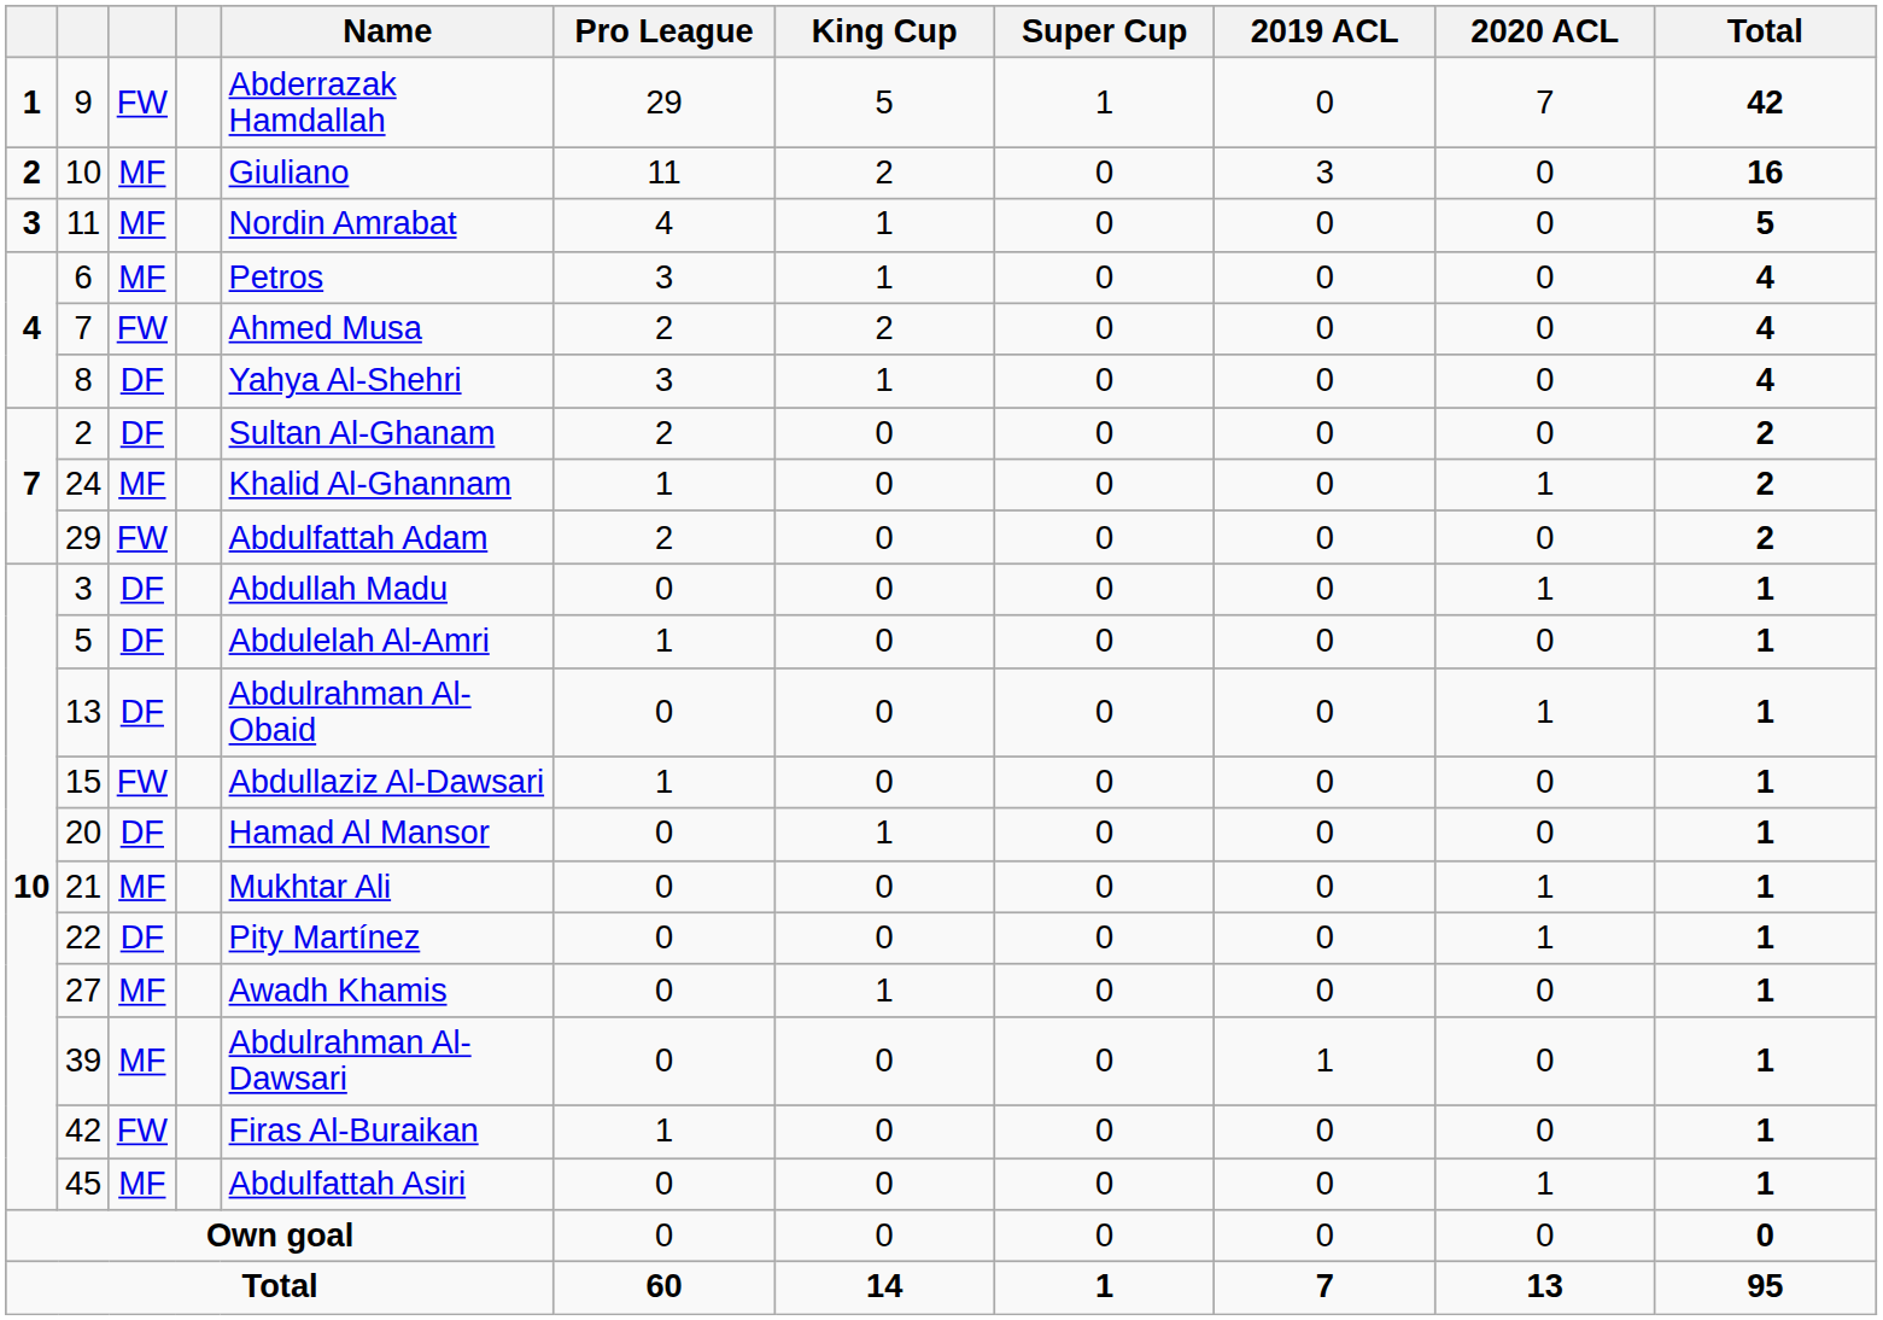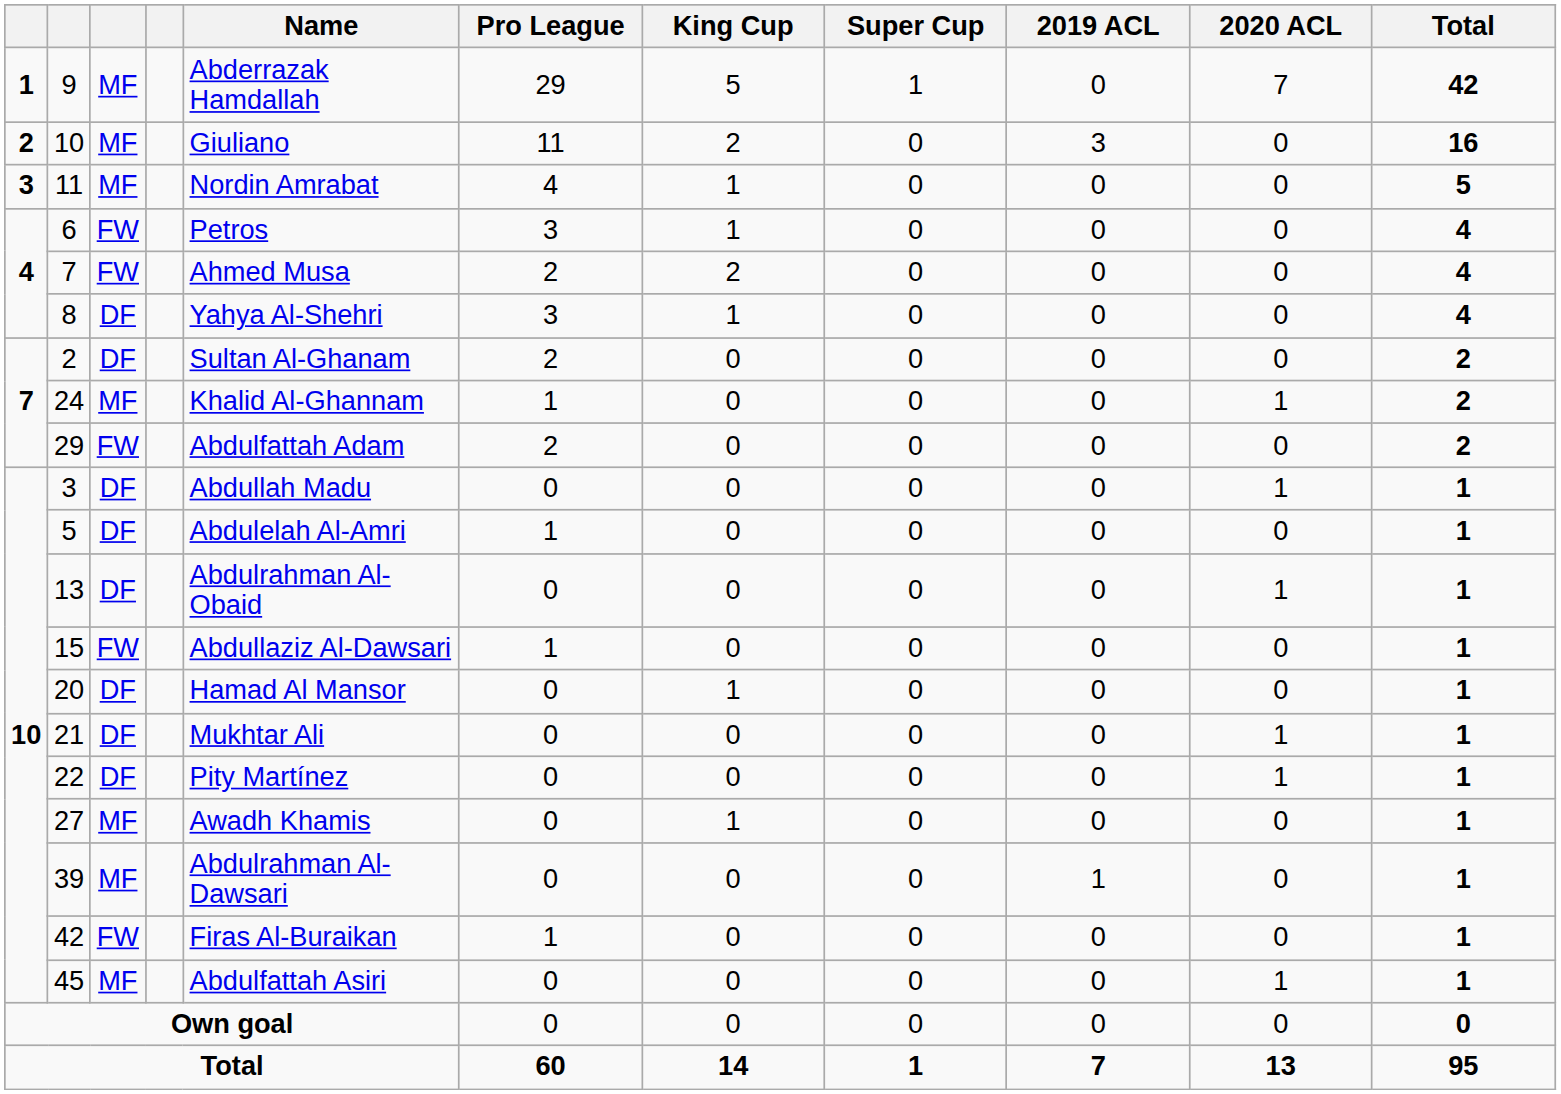9 | column 3: FW -> MF
6 | column 3: MF -> FW
21 | column 3: MF -> DF
